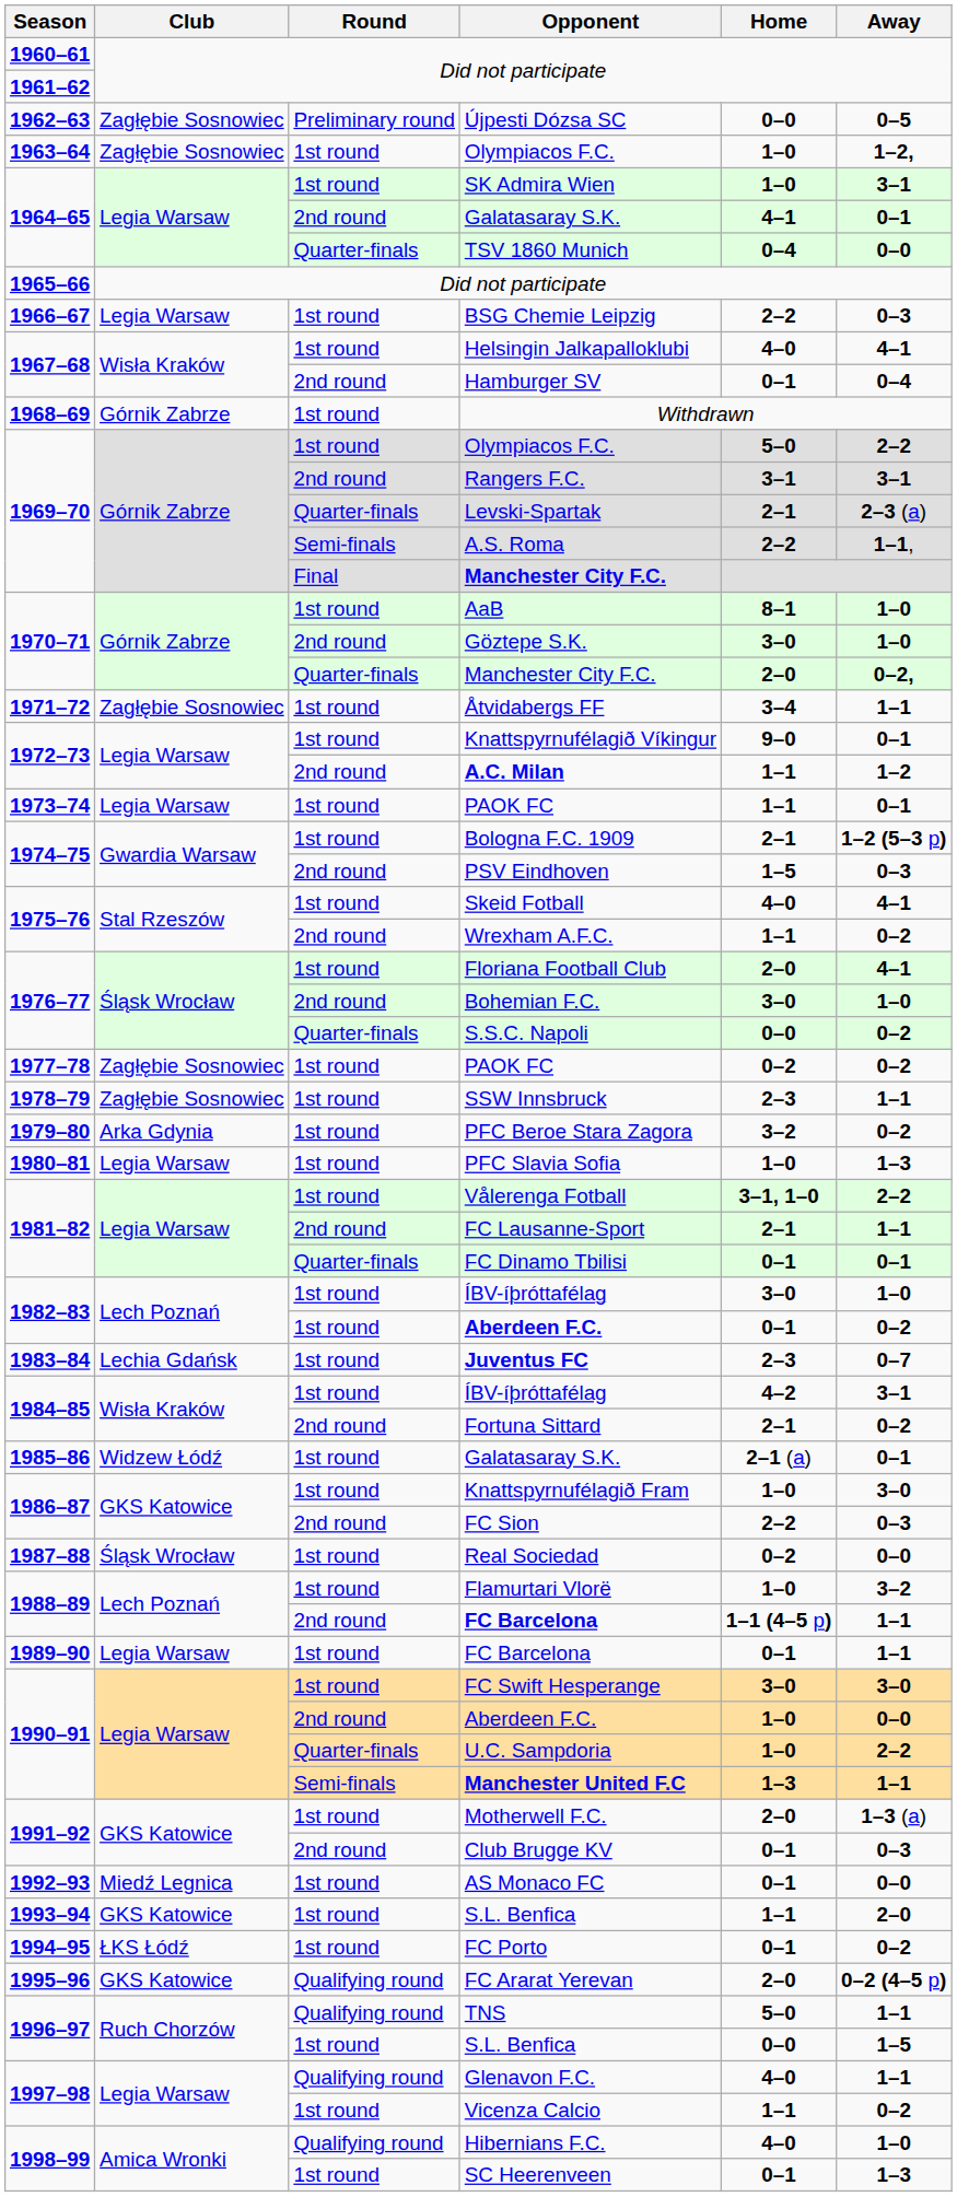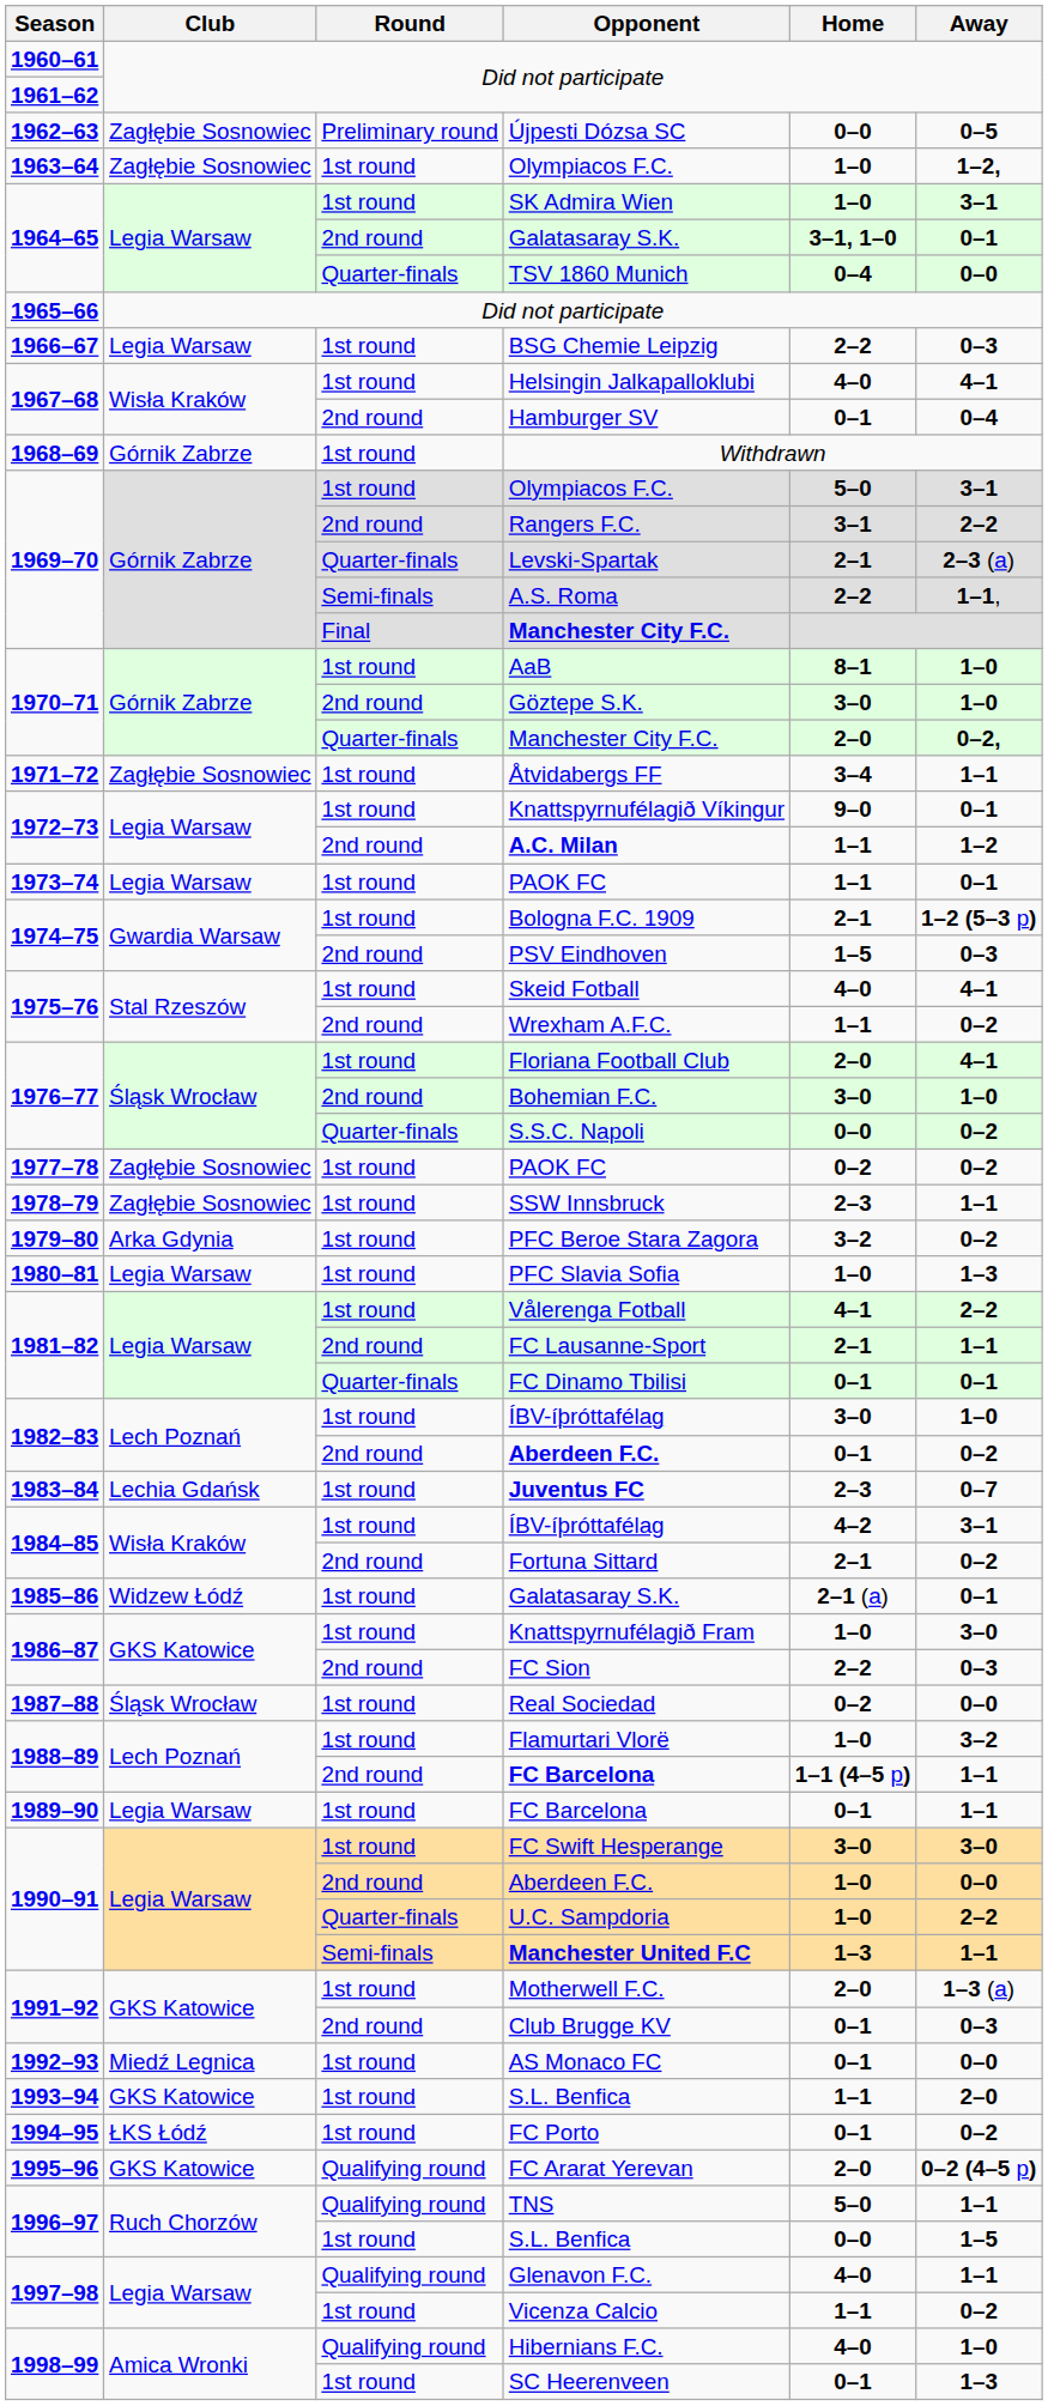1964–65 / Galatasaray S.K. | Home: 4–1 -> 3–1, 1–0
1969–70 / Olympiacos F.C. | Away: 2–2 -> 3–1
Rangers F.C. | Away: 3–1 -> 2–2
Vålerenga Fotball | Home: 3–1, 1–0 -> 4–1
1982–83 / Aberdeen F.C. | Round: 1st round -> 2nd round
